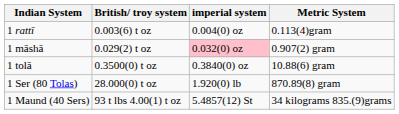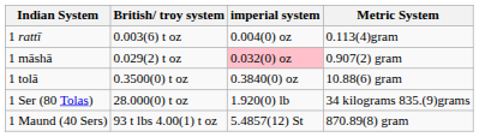1 Ser (80 Tolas) | Metric System: 870.89(8) gram -> 34 kilograms 835.(9)grams
1 Maund (40 Sers) | Metric System: 34 kilograms 835.(9)grams -> 870.89(8) gram
